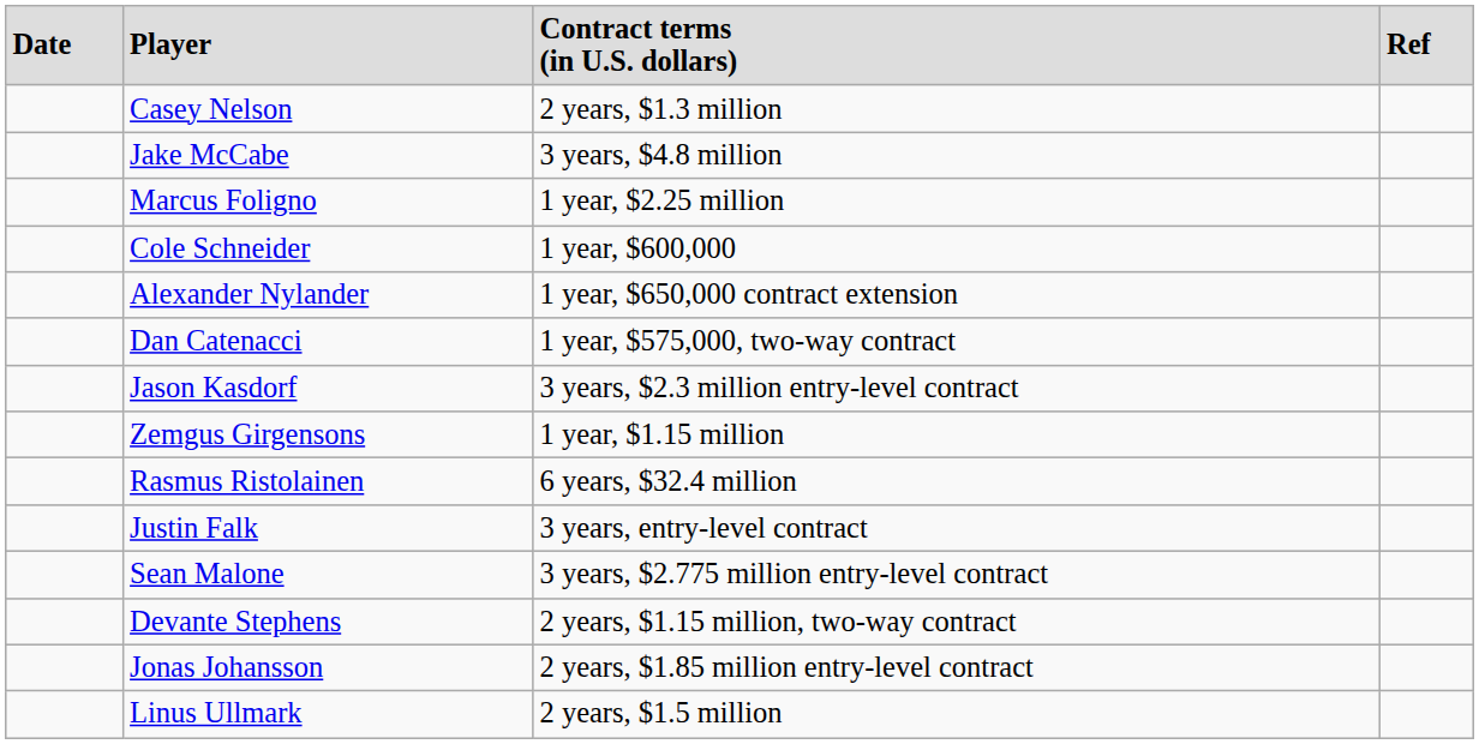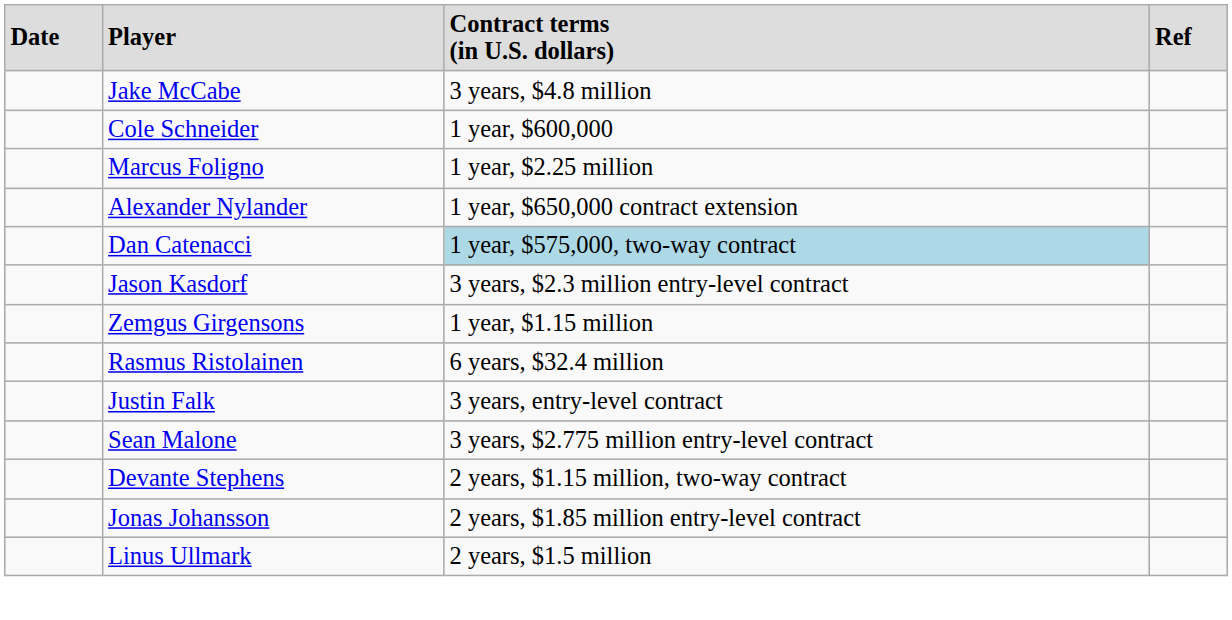- row: Casey Nelson | 2 years, $1.3 million
rows swapped: Cole Schneider <-> Marcus Foligno
Dan Catenacci | column 3: no background -> lightblue background
